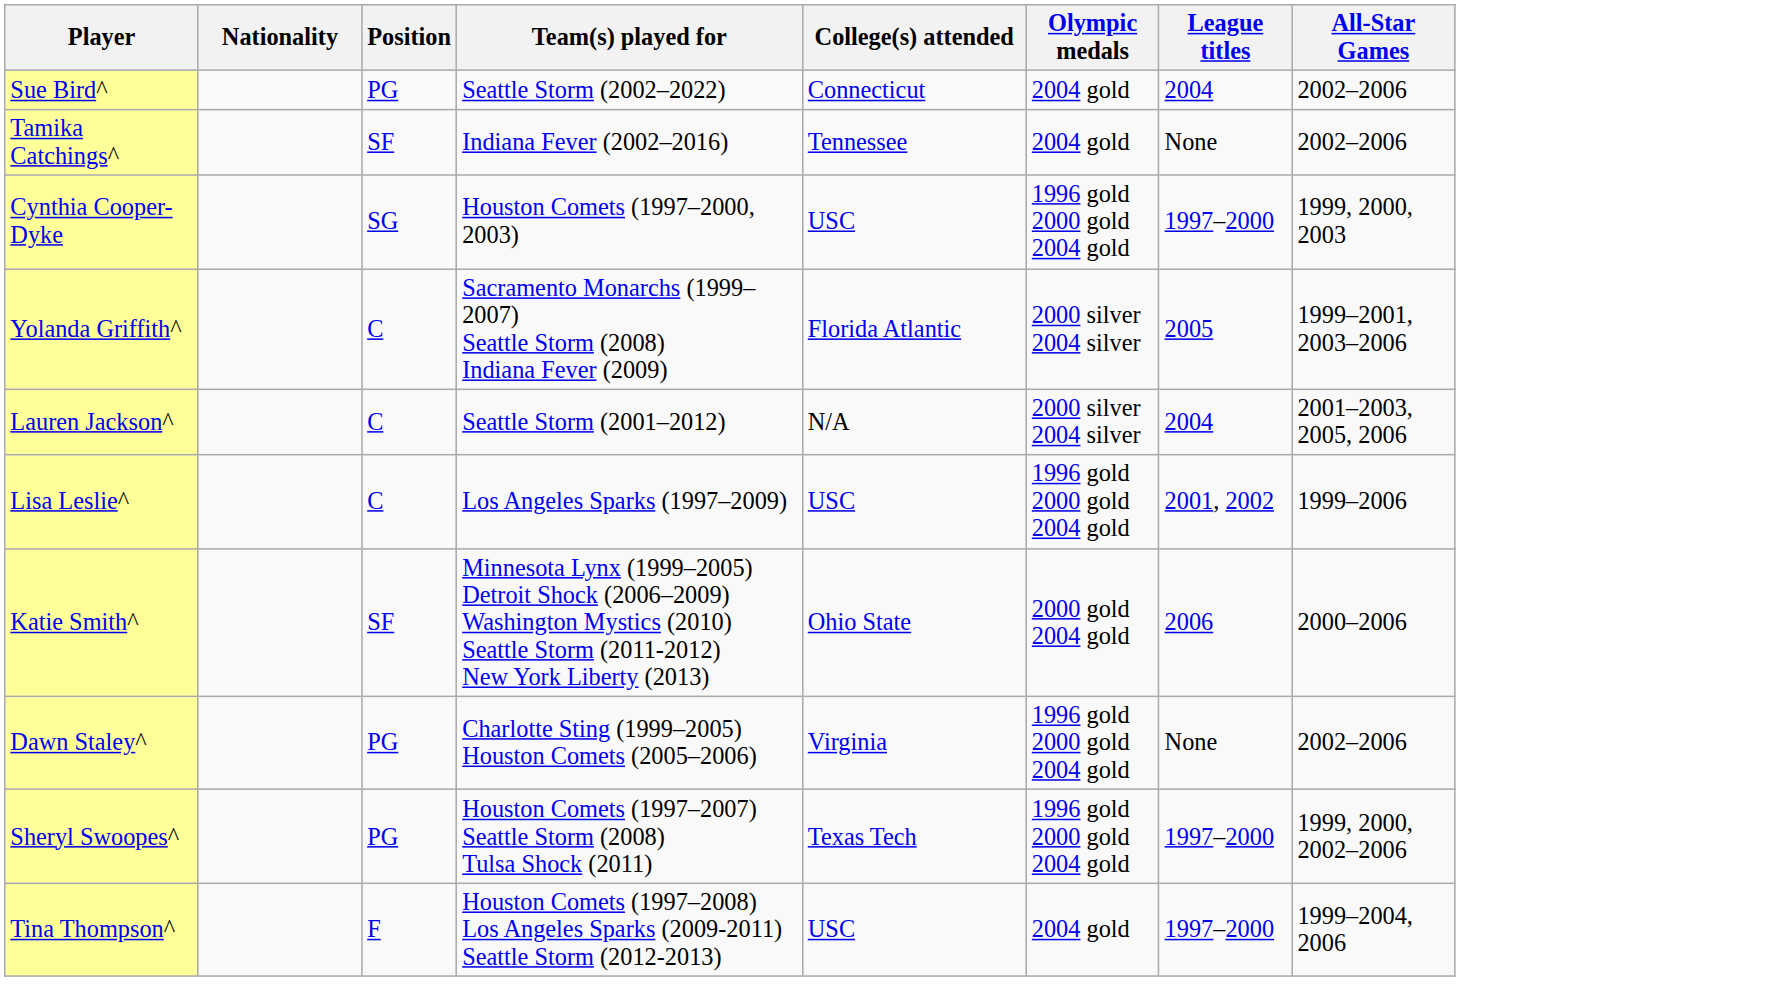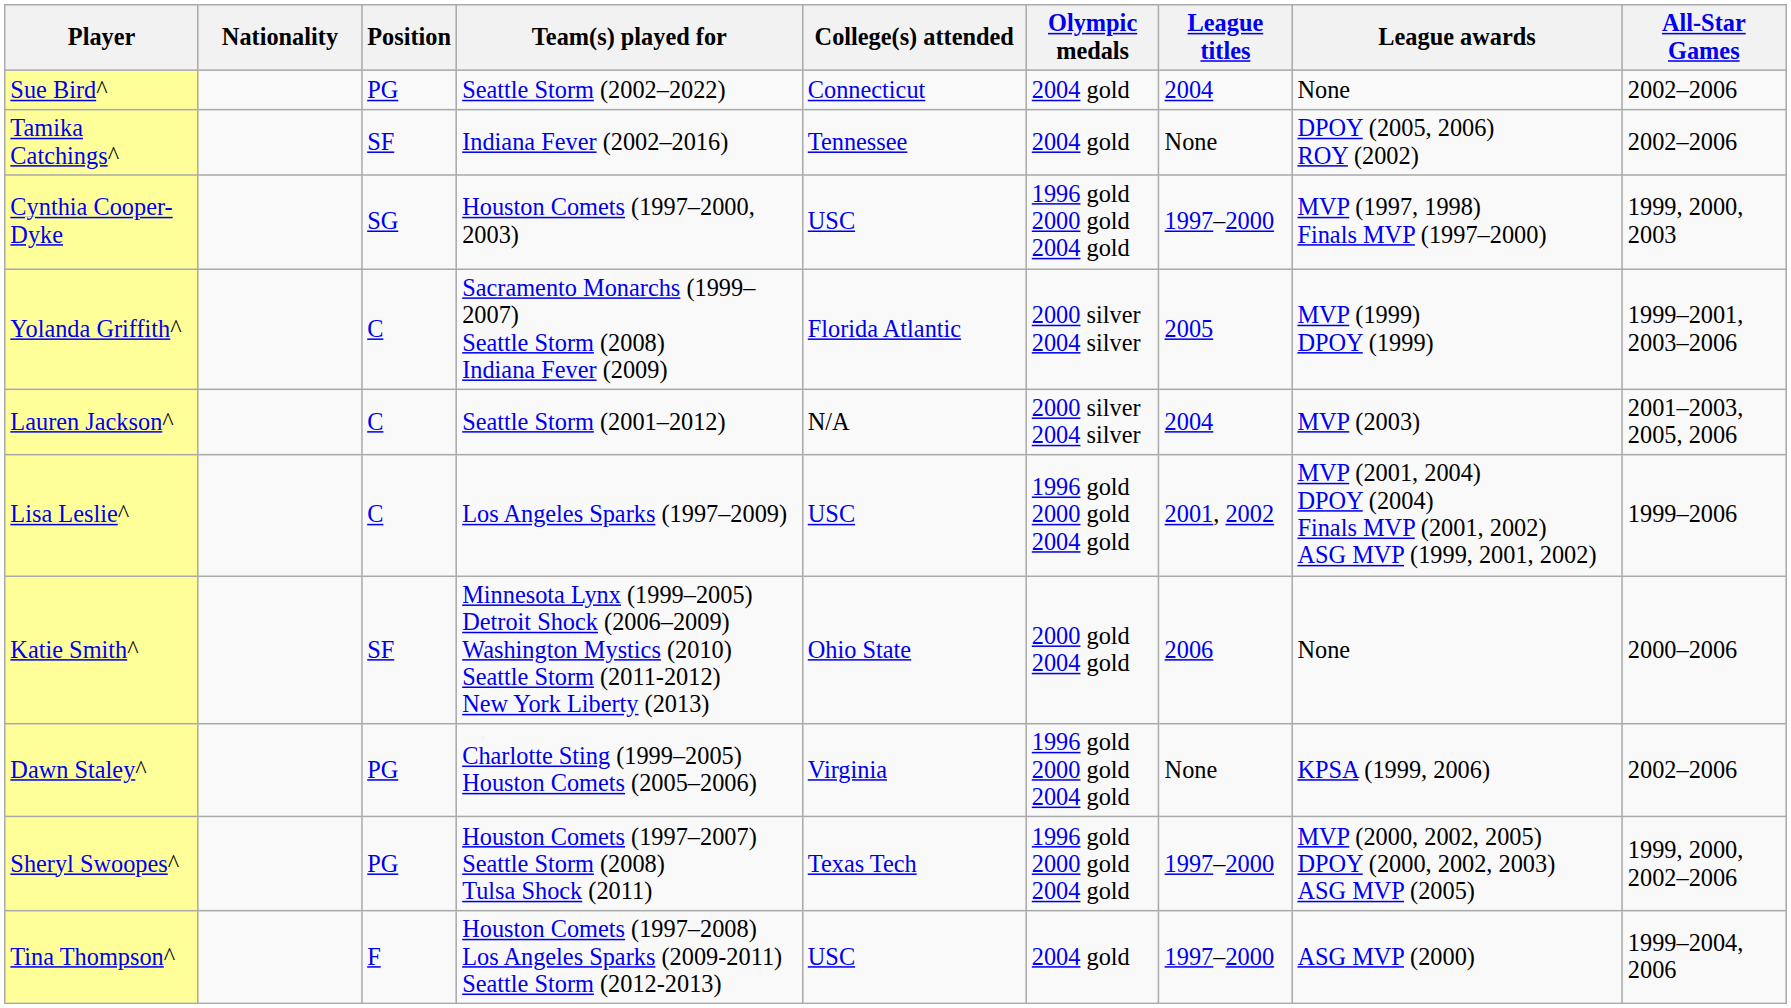+ column: League awards | None | DPOY (2005, 2006) ROY (2002) | MVP (1997, 1998) Finals MVP (1997–2000) | MVP (1999) DPOY (1999) | MVP (2003) | MVP (2001, 2004) DPOY (2004) Finals MVP (2001, 2002) ASG MVP (1999, 2001, 2002) | None | KPSA (1999, 2006) | MVP (2000, 2002, 2005) DPOY (2000, 2002, 2003) ASG MVP (2005) | ASG MVP (2000)
